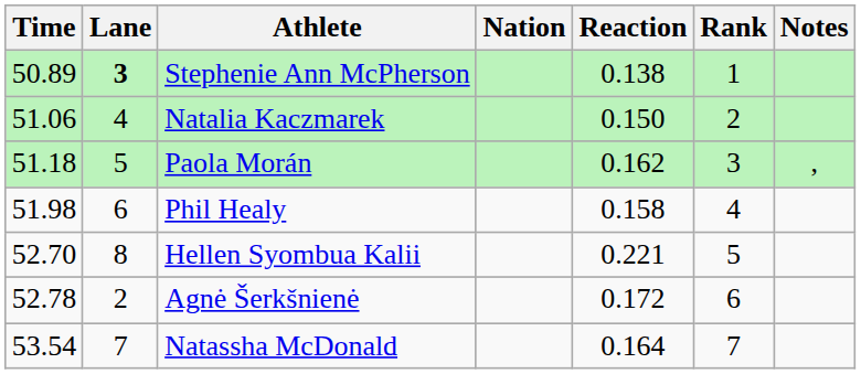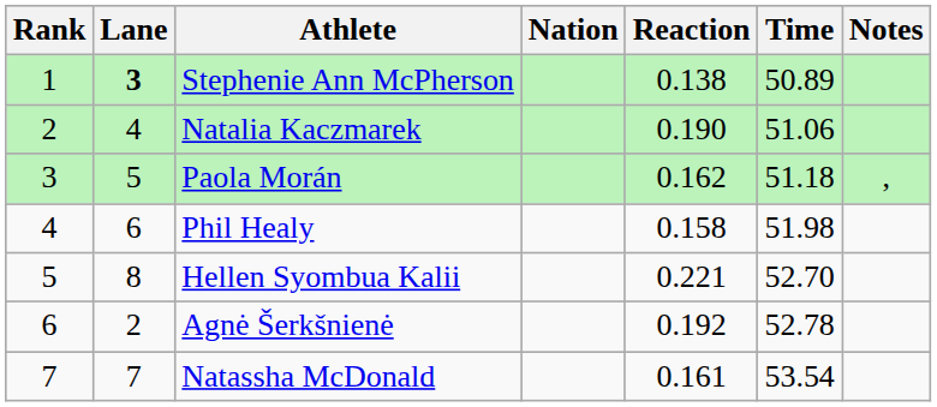columns swapped: Rank <-> Time
Natalia Kaczmarek | Reaction: 0.150 -> 0.190
Agnė Šerkšnienė | Reaction: 0.172 -> 0.192
Natassha McDonald | Reaction: 0.164 -> 0.161
